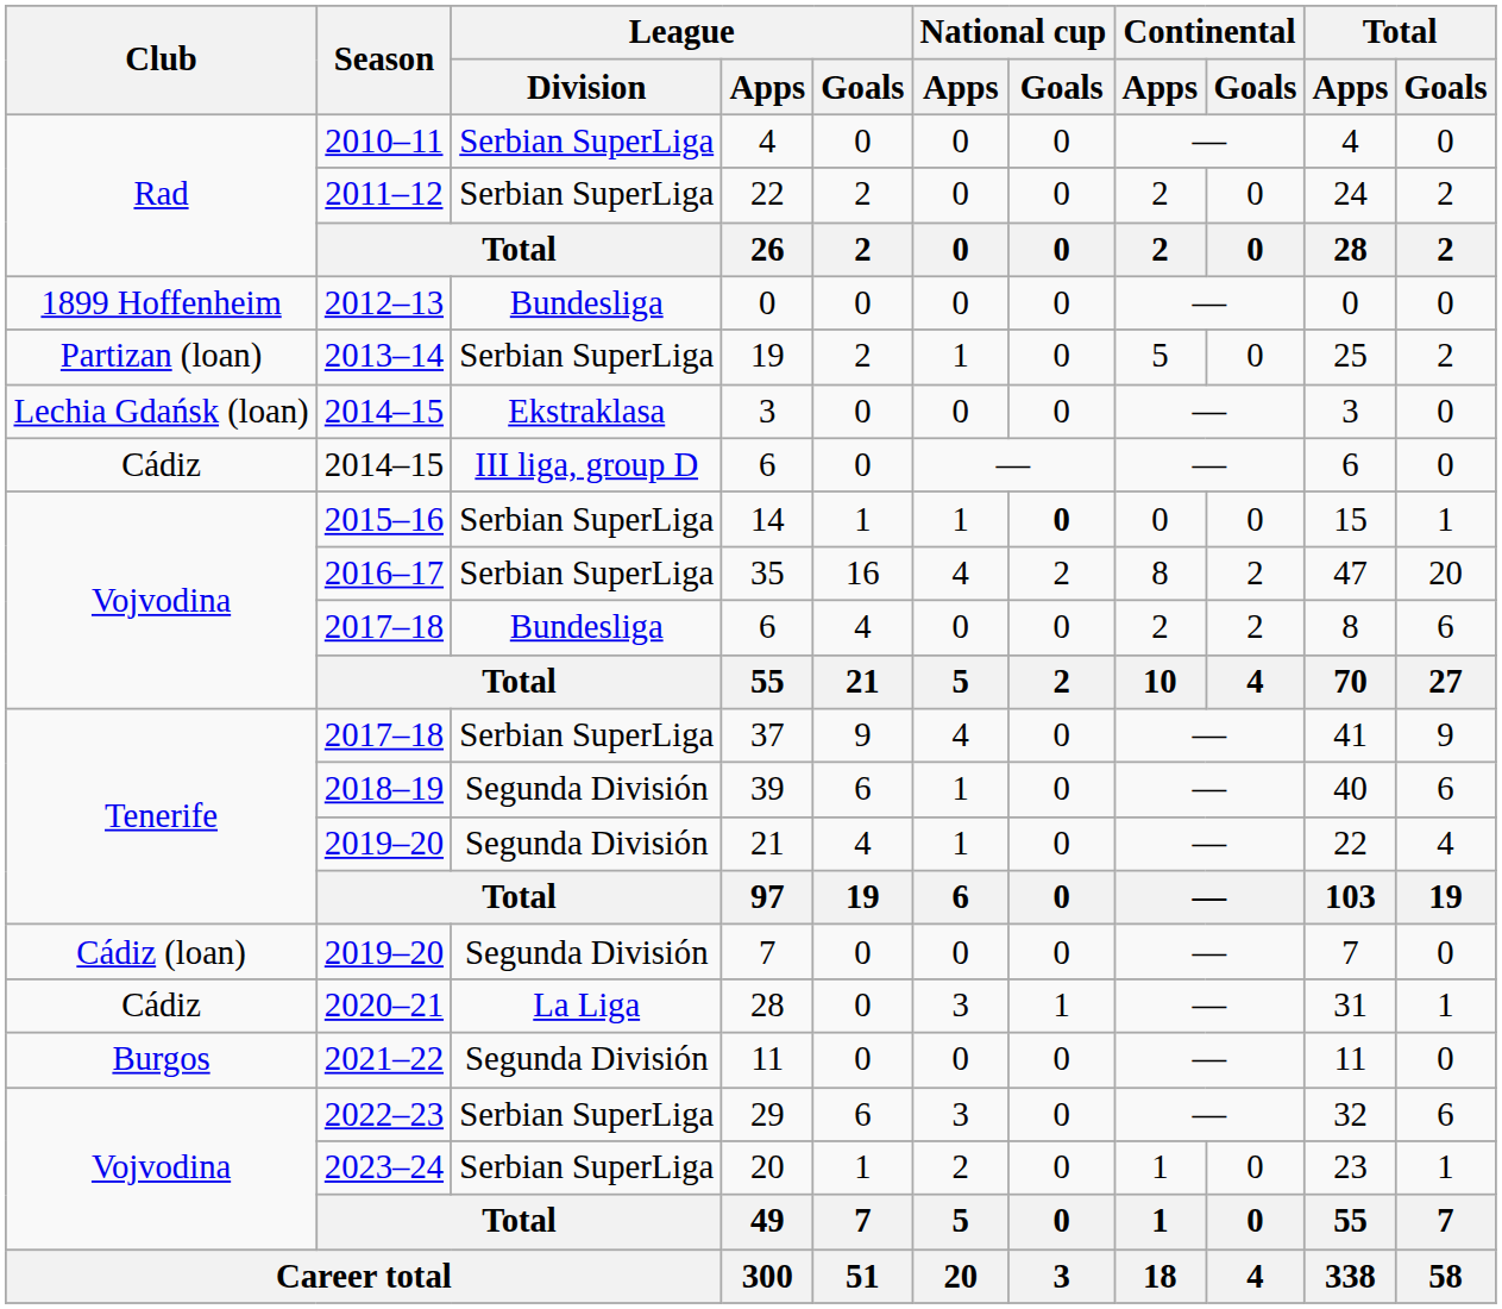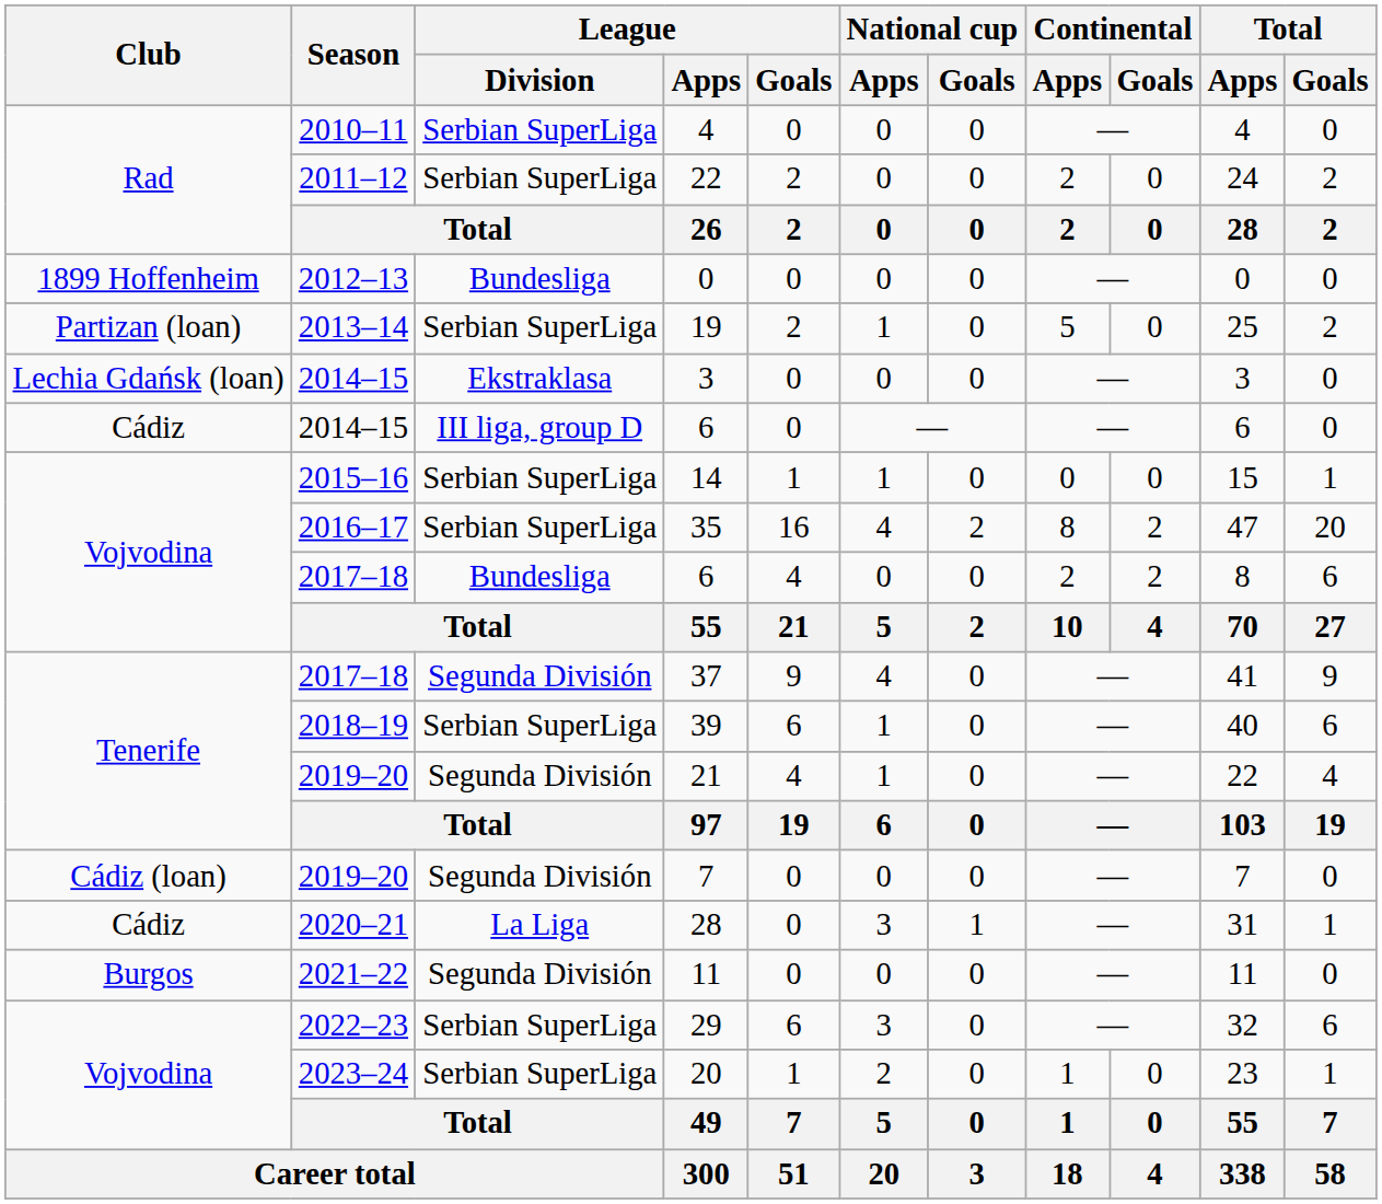14 | National cup / Goals: bold -> normal
37 | League / Division: Serbian SuperLiga -> Segunda División
39 | League / Division: Segunda División -> Serbian SuperLiga
